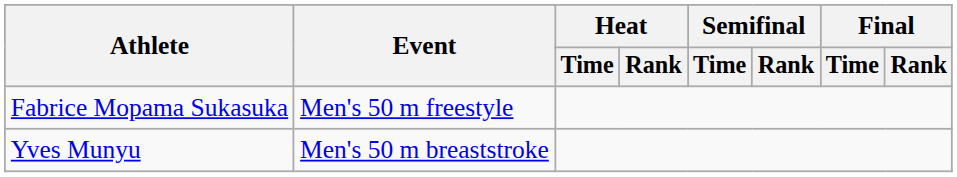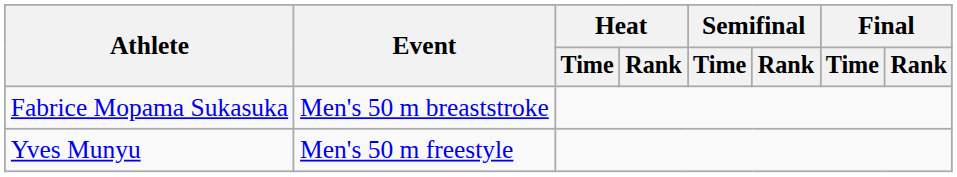Fabrice Mopama Sukasuka | Event: Men's 50 m freestyle -> Men's 50 m breaststroke
Yves Munyu | Event: Men's 50 m breaststroke -> Men's 50 m freestyle
